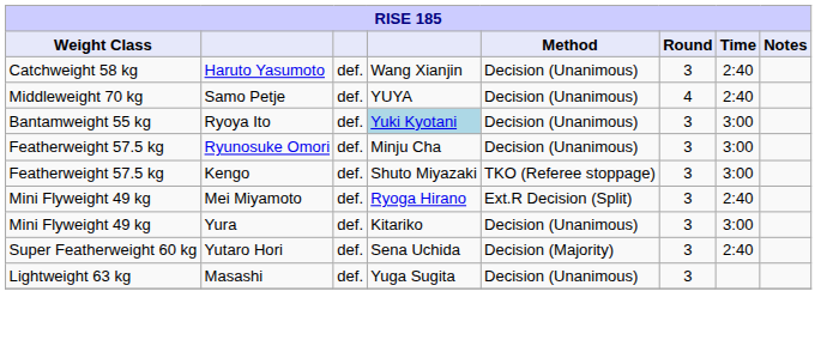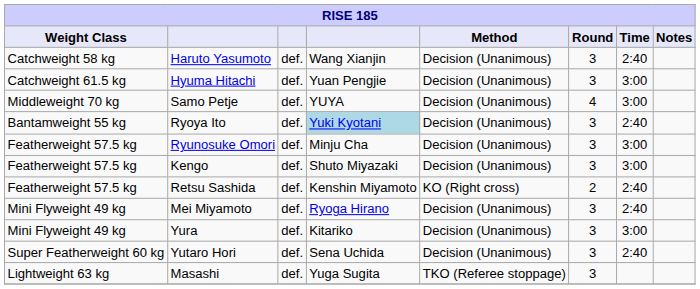+ row: Catchweight 61.5 kg | Hyuma Hitachi | def. | Yuan Pengjie | Decision (Unanimous) | 3 | 3:00
Samo Petje | Time: 2:40 -> 3:00
Ryoya Ito | Time: 3:00 -> 2:40
Kengo | Method: TKO (Referee stoppage) -> Decision (Unanimous)
+ row: Featherweight 57.5 kg | Retsu Sashida | def. | Kenshin Miyamoto | KO (Right cross) | 2 | 2:40
Mei Miyamoto | Method: Ext.R Decision (Split) -> Decision (Unanimous)
Yutaro Hori | Method: Decision (Majority) -> Decision (Unanimous)
Masashi | Method: Decision (Unanimous) -> TKO (Referee stoppage)
